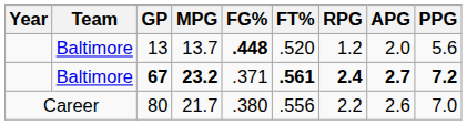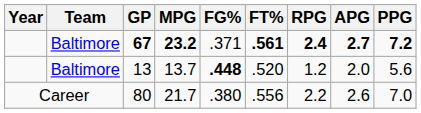rows swapped: 67 <-> 13
